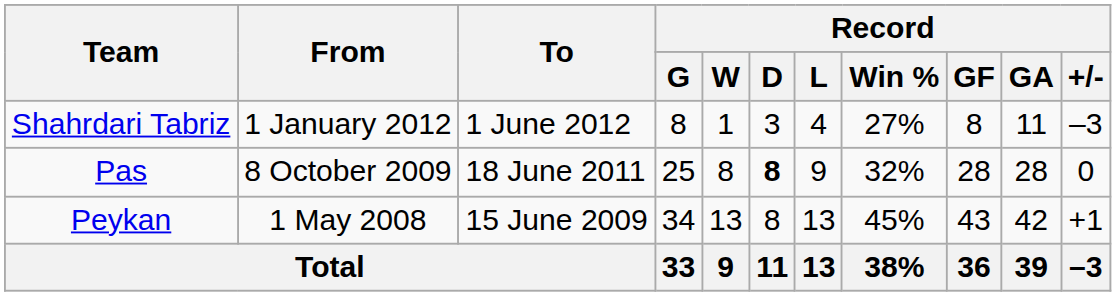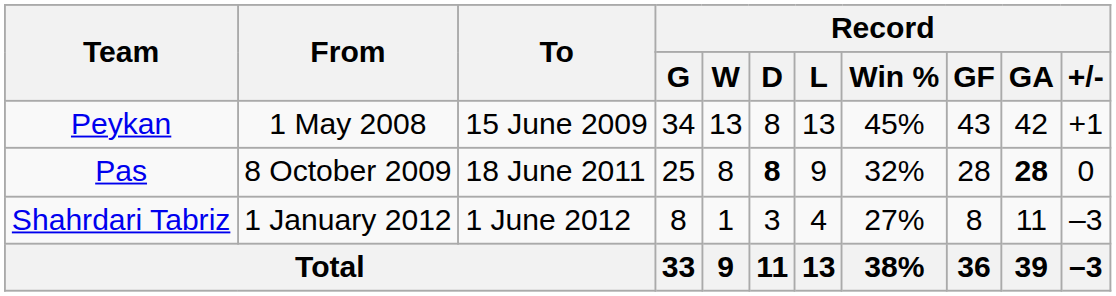rows swapped: Peykan <-> Shahrdari Tabriz
Pas | Record / GA: normal -> bold
